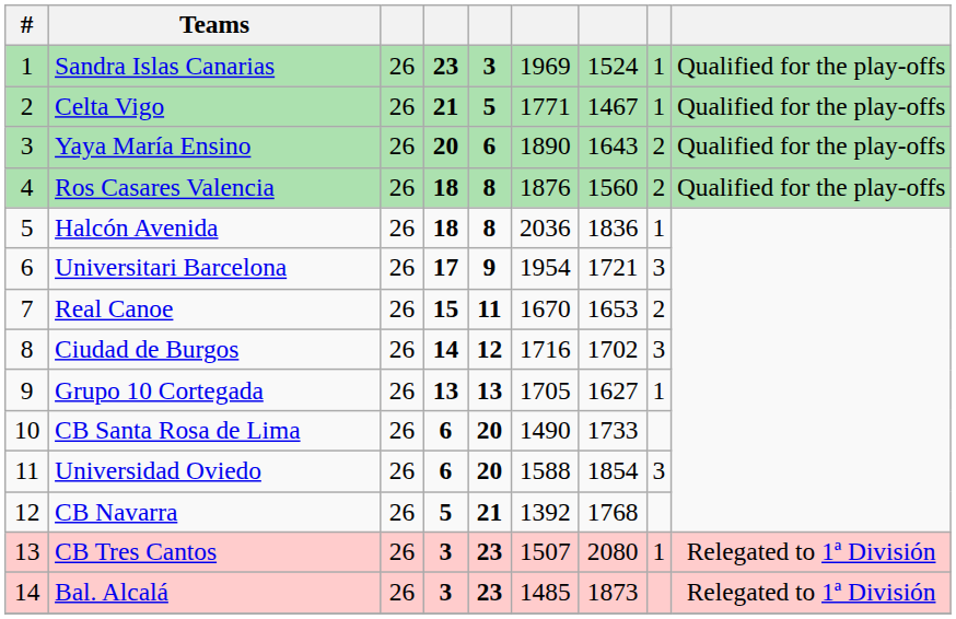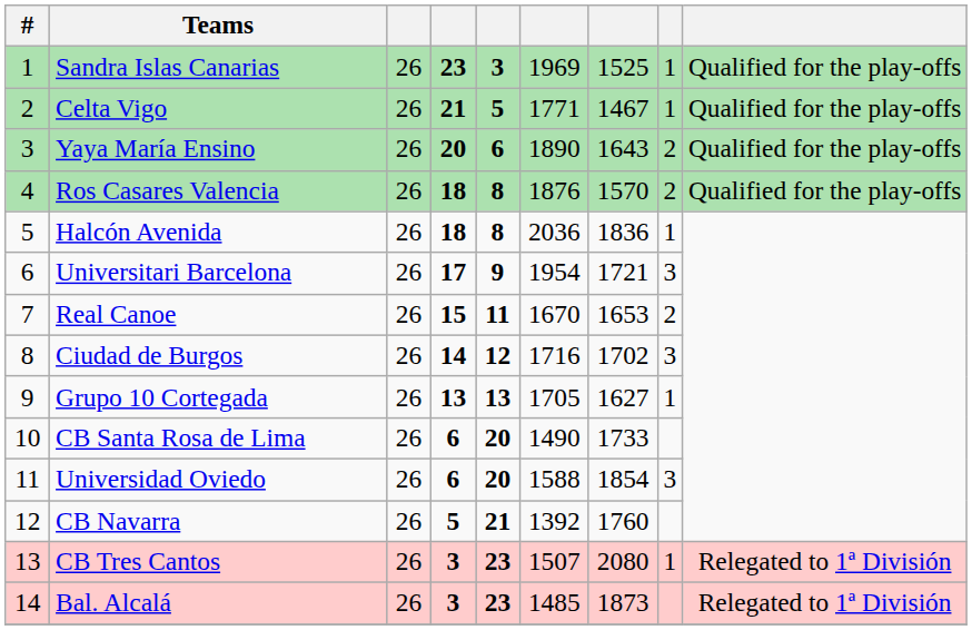Sandra Islas Canarias | column 7: 1524 -> 1525
Ros Casares Valencia | column 7: 1560 -> 1570
CB Navarra | column 7: 1768 -> 1760
